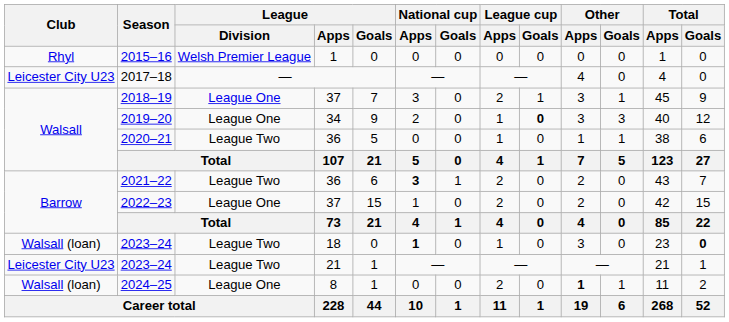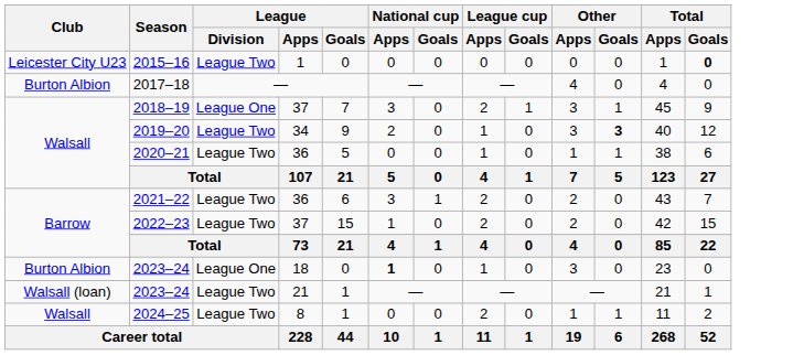2015–16 | Club: Rhyl -> Leicester City U23
2015–16 | League / Division: Welsh Premier League -> League Two
2015–16 | Total / Goals: normal -> bold
2017–18 | Club: Leicester City U23 -> Burton Albion
2019–20 | League / Division: League One -> League Two
2019–20 | League cup / Goals: bold -> normal
2019–20 | Other / Goals: normal -> bold
2021–22 | National cup / Apps: bold -> normal
2022–23 | League / Division: League One -> League Two
2023–24 / 18 | Club: Walsall (loan) -> Burton Albion
2023–24 / 18 | League / Division: League Two -> League One
2023–24 / 18 | Total / Goals: bold -> normal
2023–24 / 21 | Club: Leicester City U23 -> Walsall (loan)
2024–25 | Club: Walsall (loan) -> Walsall
2024–25 | League / Division: League One -> League Two
2024–25 | Other / Apps: bold -> normal
